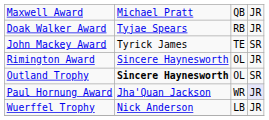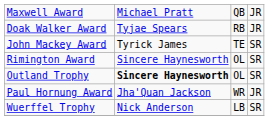Rimington Award | column 4: JR -> SR
Paul Hornung Award | column 4: lavender background -> no background
Wuerffel Trophy | column 4: JR -> SR
